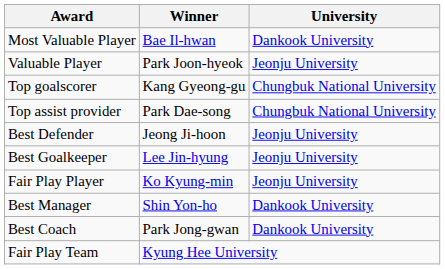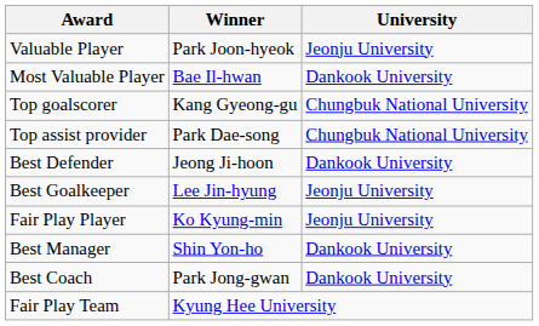rows swapped: Most Valuable Player <-> Valuable Player
Best Defender | University: Jeonju University -> Dankook University
